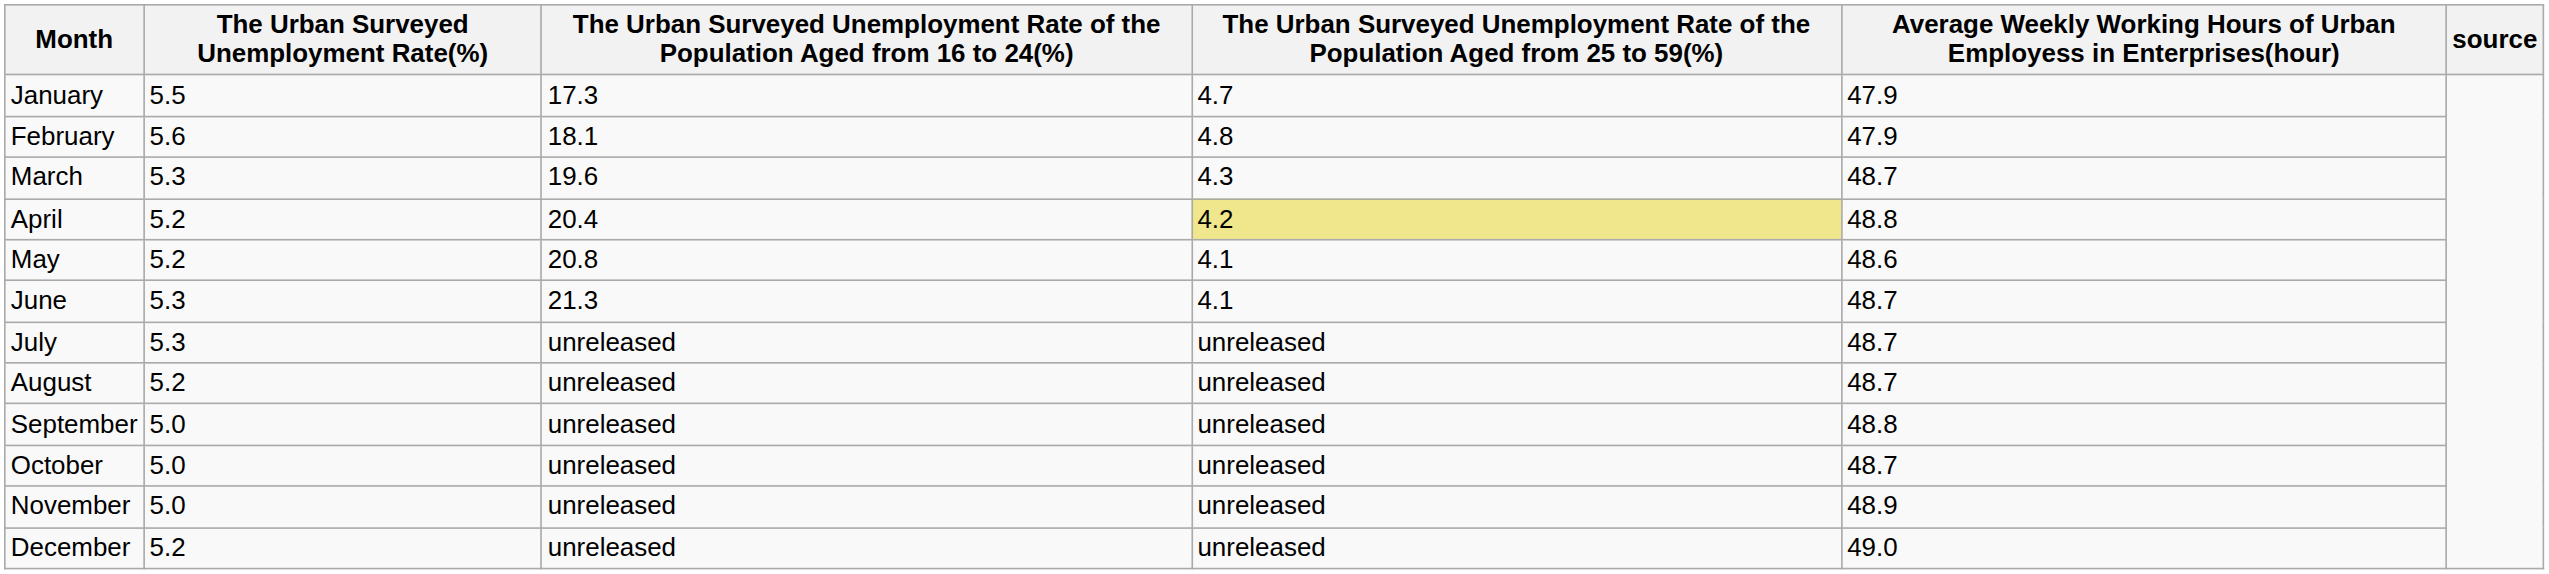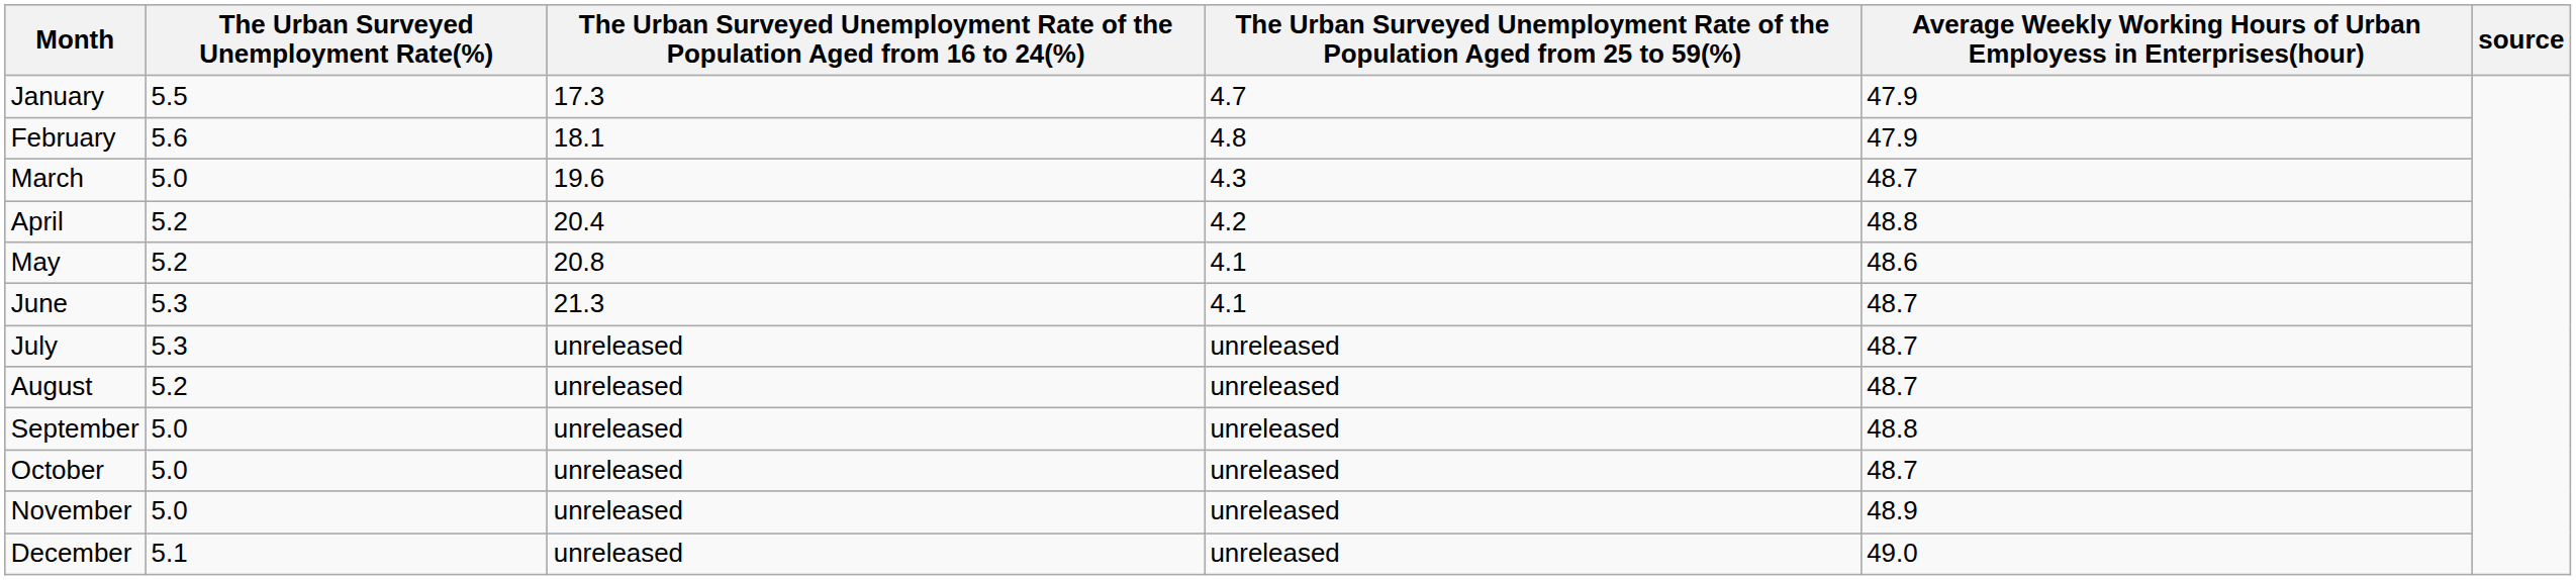March | The Urban Surveyed Unemployment Rate(%): 5.3 -> 5.0
April | column 4: khaki background -> no background
December | The Urban Surveyed Unemployment Rate(%): 5.2 -> 5.1
